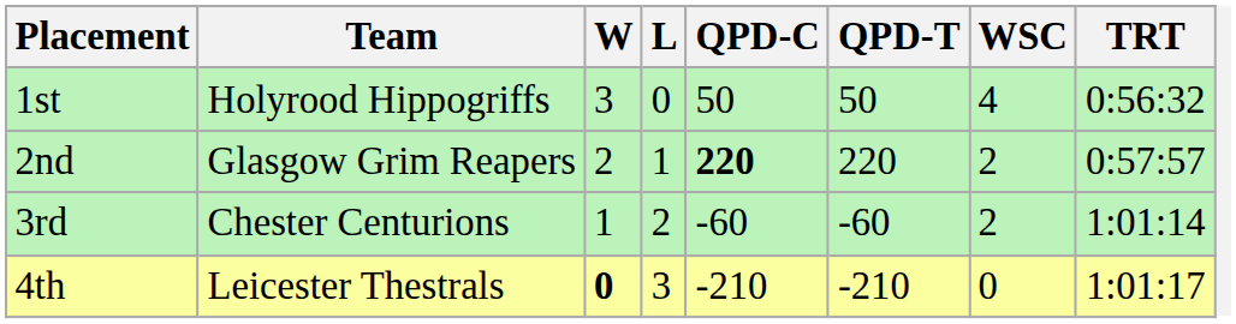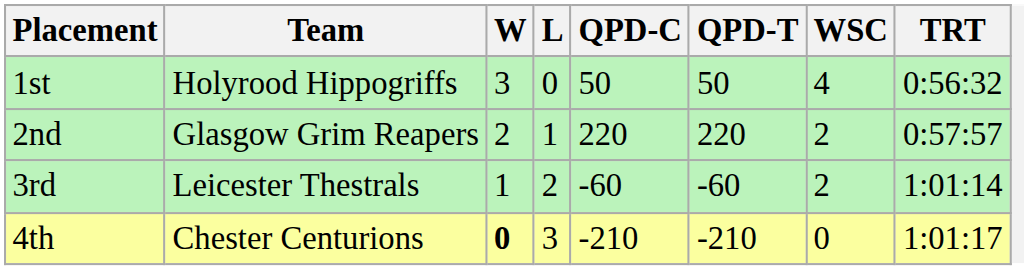2nd | QPD-C: bold -> normal
3rd | Team: Chester Centurions -> Leicester Thestrals
4th | Team: Leicester Thestrals -> Chester Centurions
